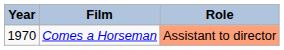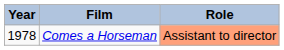Comes a Horseman | Year: 1970 -> 1978
